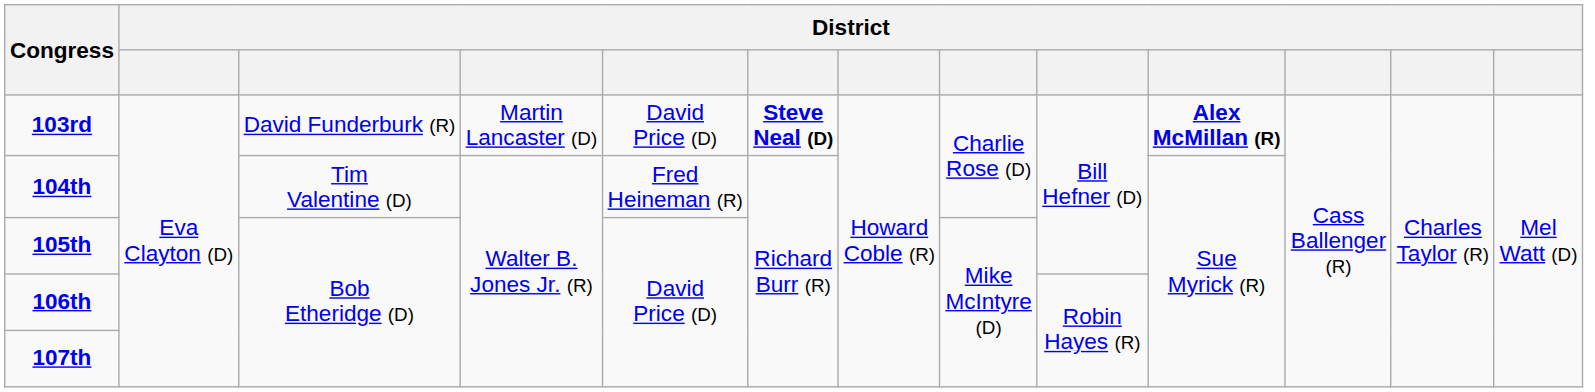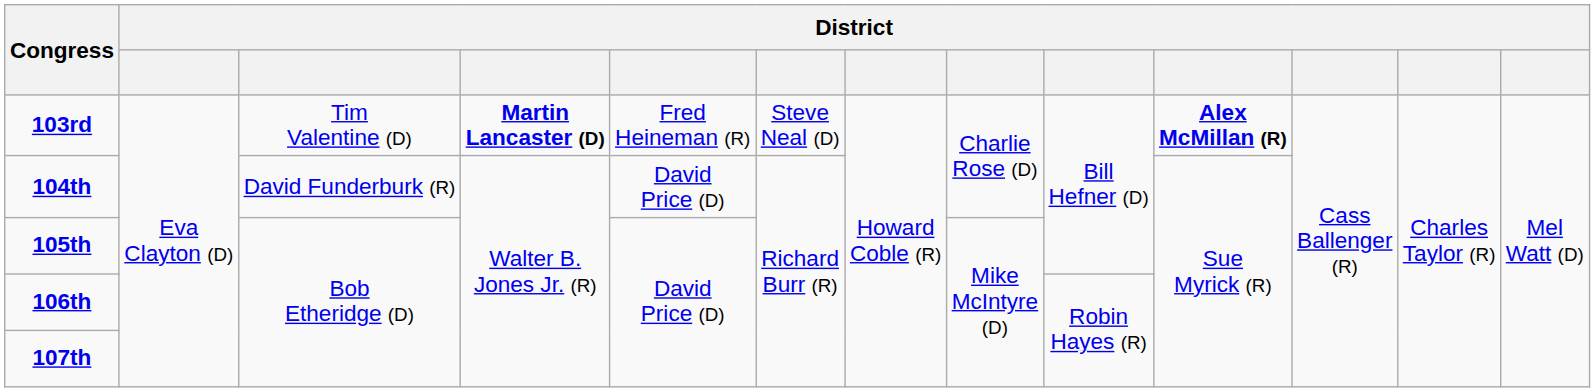103rd | column 3: David Funderburk (R) -> Tim Valentine (D)
103rd | column 4: normal -> bold
103rd | column 5: David Price (D) -> Fred Heineman (R)
103rd | column 6: bold -> normal
104th | column 3: Tim Valentine (D) -> David Funderburk (R)
104th | column 5: Fred Heineman (R) -> David Price (D)
